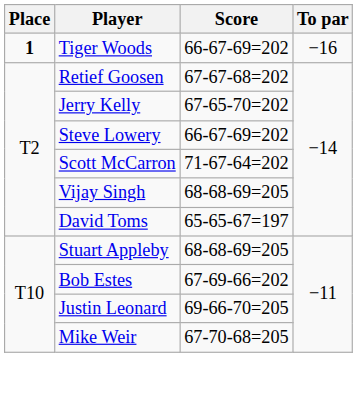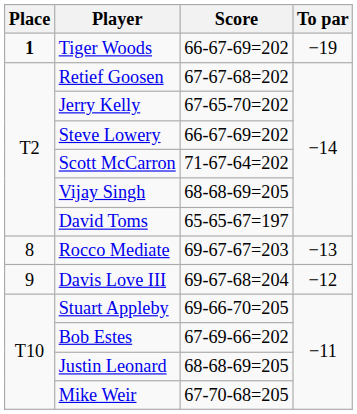Tiger Woods | To par: −16 -> −19
+ row: 8 | Rocco Mediate | 69-67-67=203 | −13
+ row: 9 | Davis Love III | 69-67-68=204 | −12
Stuart Appleby | Score: 68-68-69=205 -> 69-66-70=205
Justin Leonard | Score: 69-66-70=205 -> 68-68-69=205
